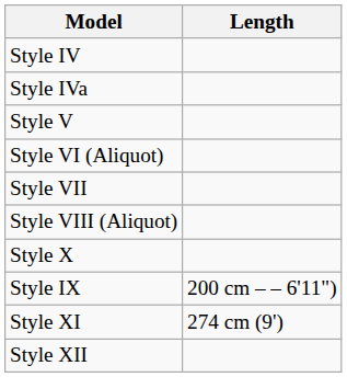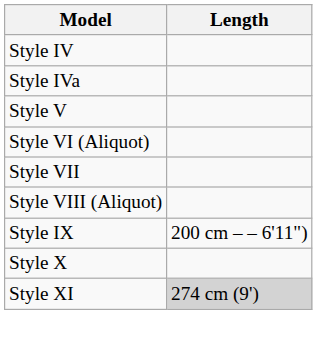rows swapped: Style IX <-> Style X
Style XI | Length: no background -> lightgrey background
- row: Style XII
